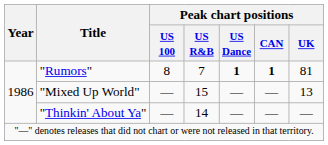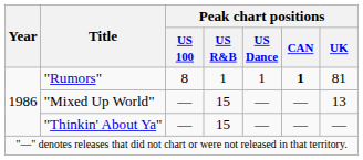"Rumors" | Peak chart positions / US R&B: 7 -> 1
"Rumors" | Peak chart positions / US Dance: bold -> normal
"Thinkin' About Ya" | Peak chart positions / US R&B: 14 -> 15
